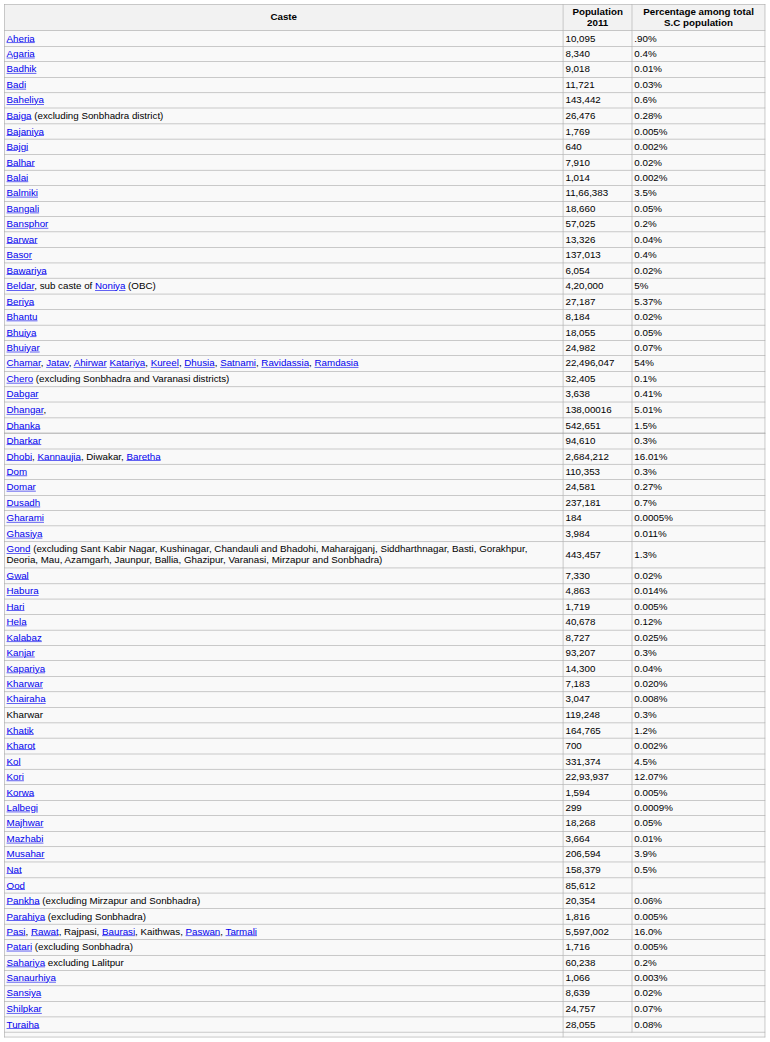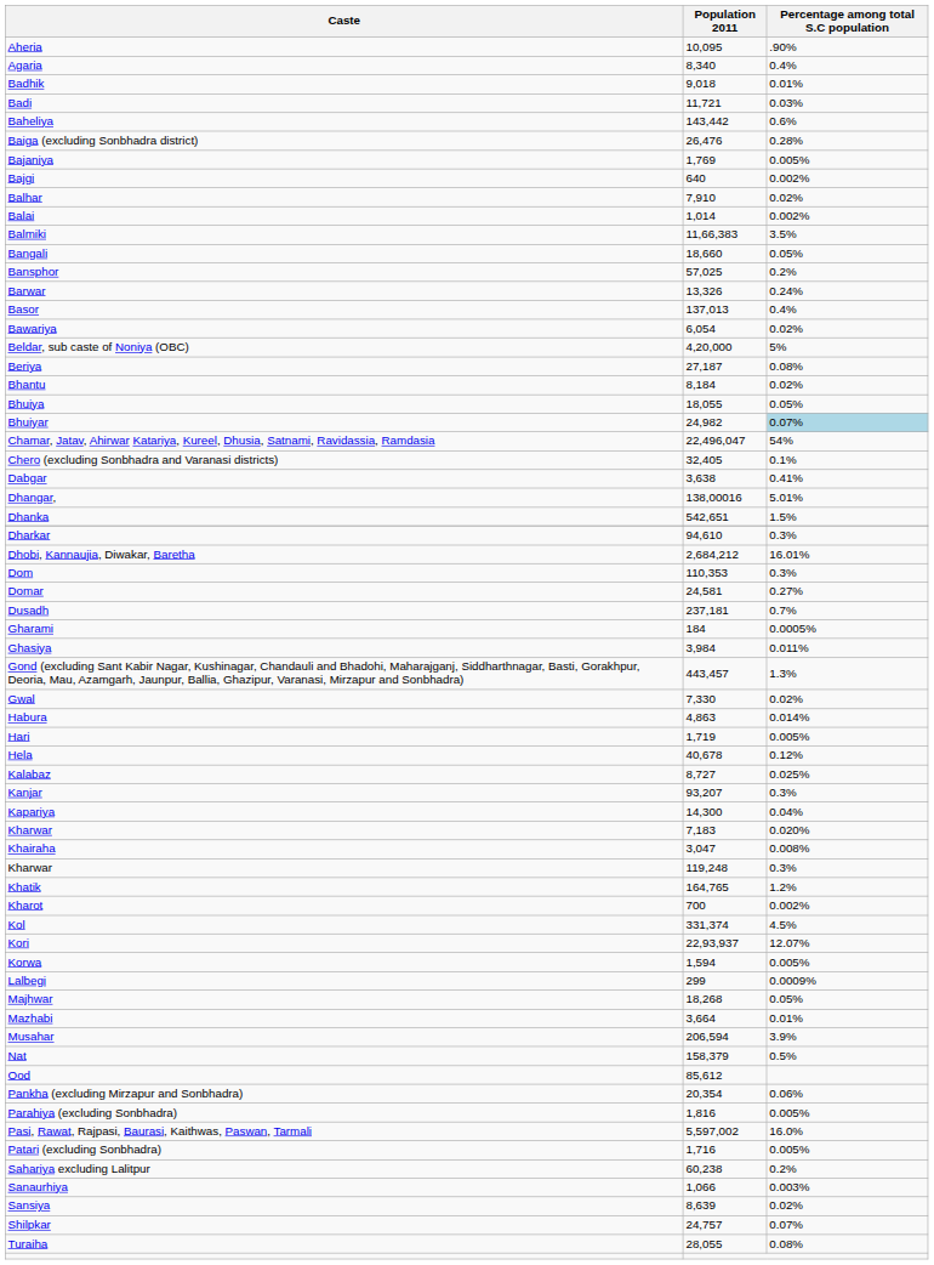Barwar | Percentage among total S.C population: 0.04% -> 0.24%
Beriya | Percentage among total S.C population: 5.37% -> 0.08%
Bhuiyar | Percentage among total S.C population: no background -> lightblue background
